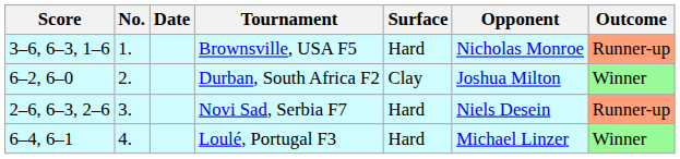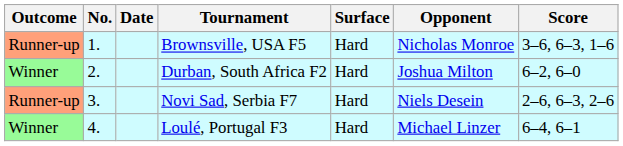columns swapped: Outcome <-> Score
Durban, South Africa F2 | Surface: Clay -> Hard
